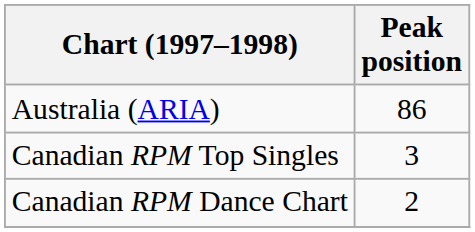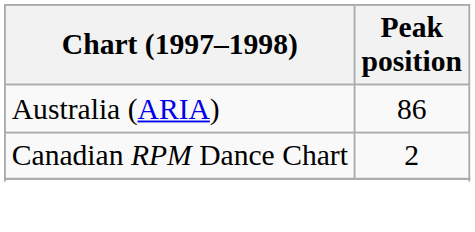- row: Canadian RPM Top Singles | 3
